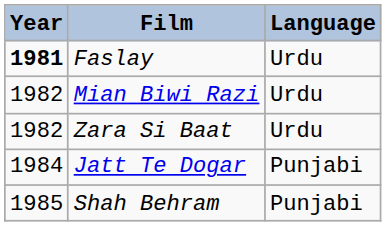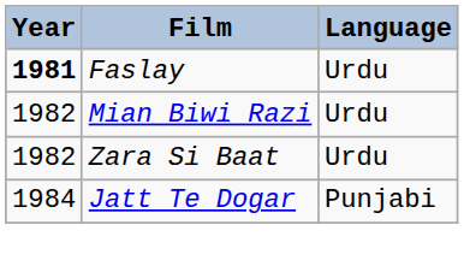- row: 1985 | Shah Behram | Punjabi
